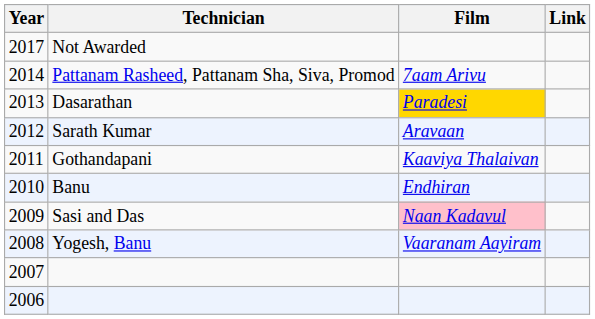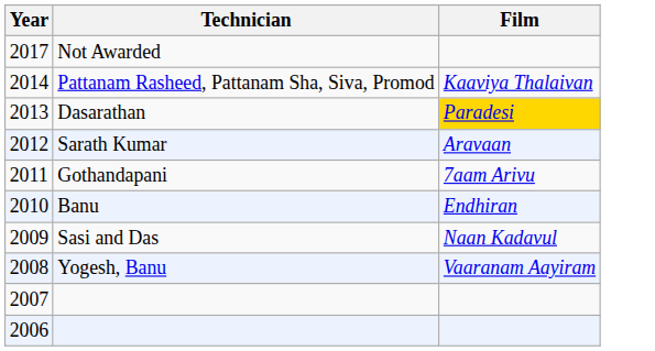- column: Link
Pattanam Rasheed, Pattanam Sha, Siva, Promod | Film: 7aam Arivu -> Kaaviya Thalaivan
Gothandapani | Film: Kaaviya Thalaivan -> 7aam Arivu
Sasi and Das | Film: pink background -> no background
